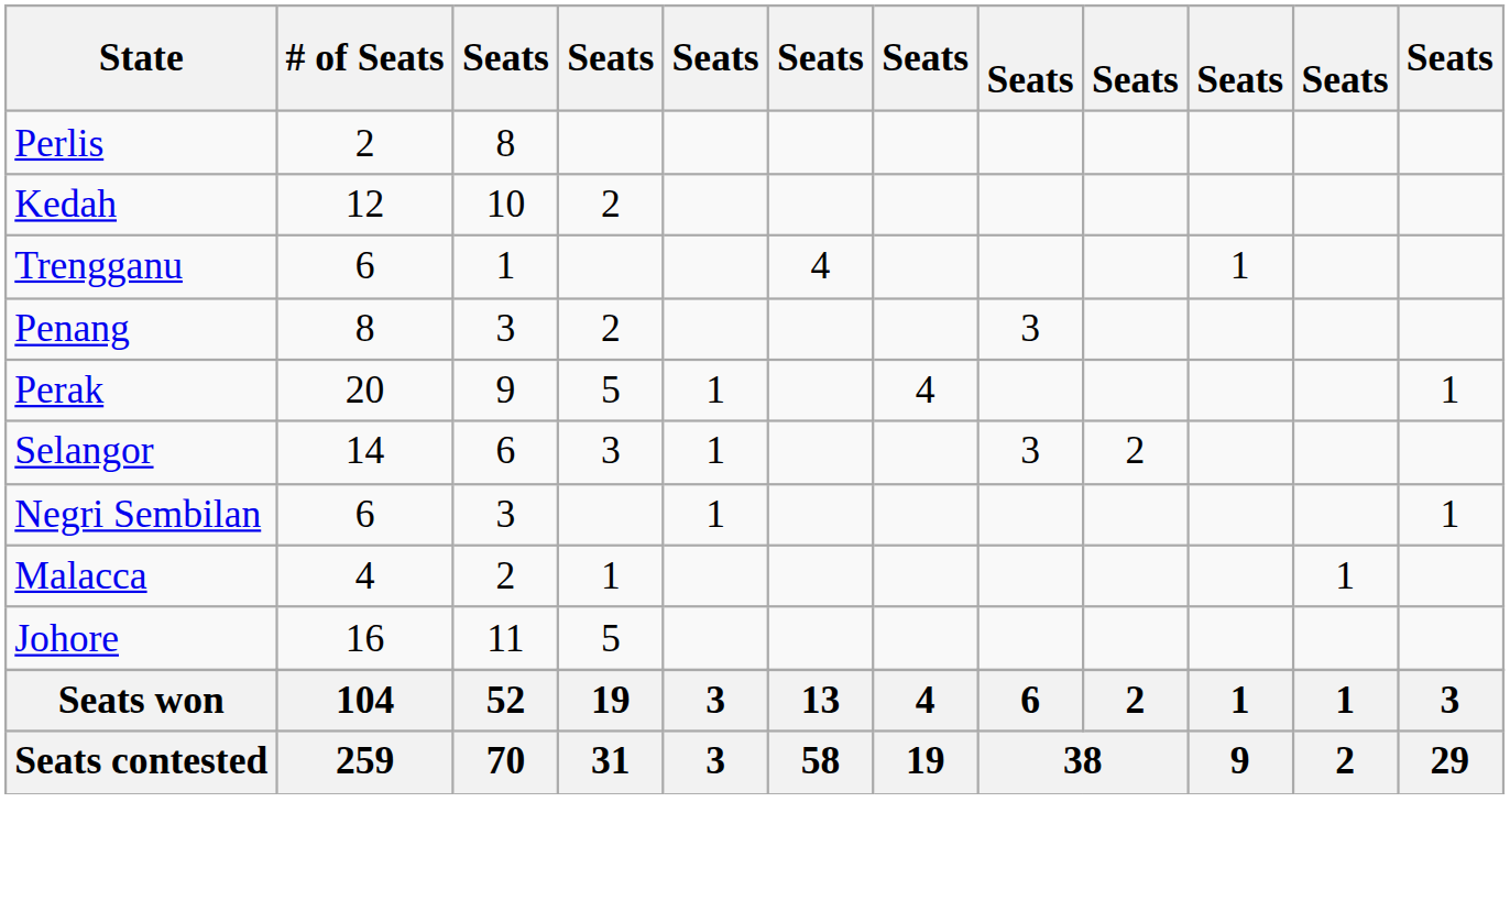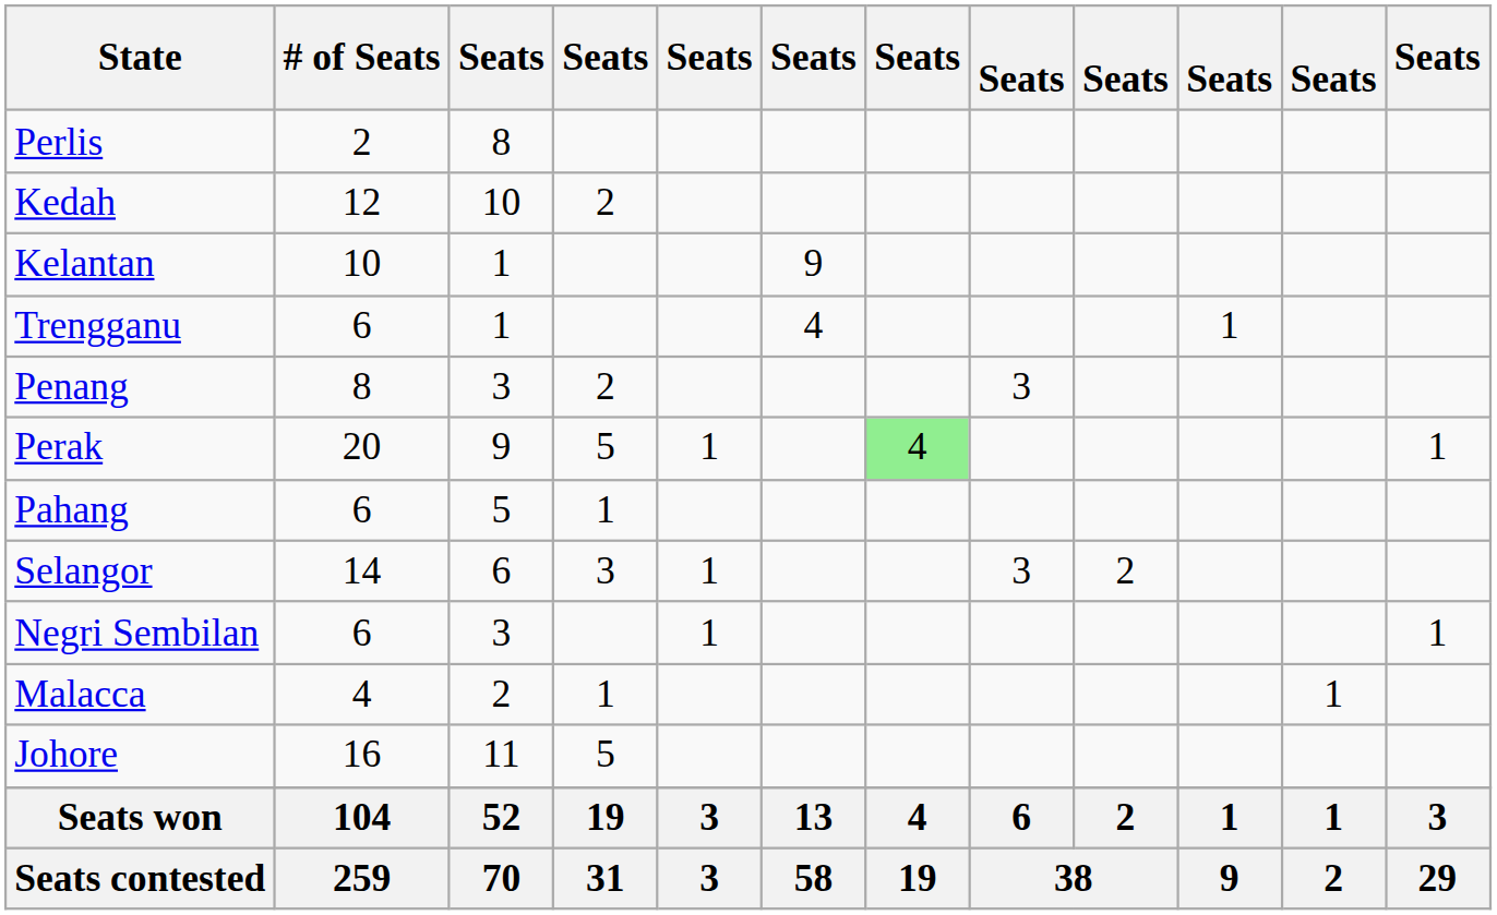+ row: Kelantan | 10 | 1 | 9
Perak | column 7: no background -> lightgreen background
+ row: Pahang | 6 | 5 | 1
